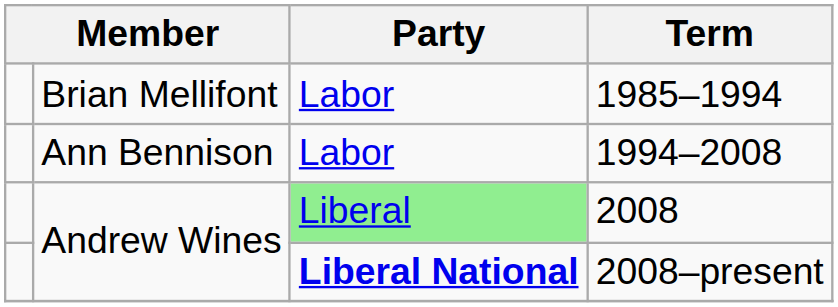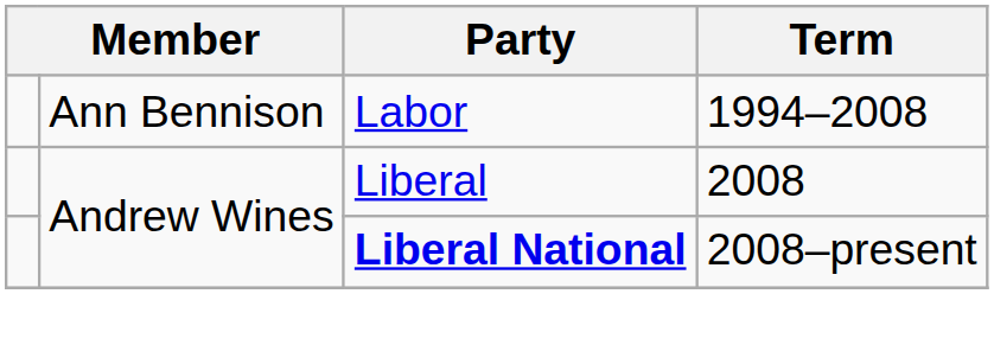- row: Brian Mellifont | Labor | 1985–1994
2008 | Party: lightgreen background -> no background
